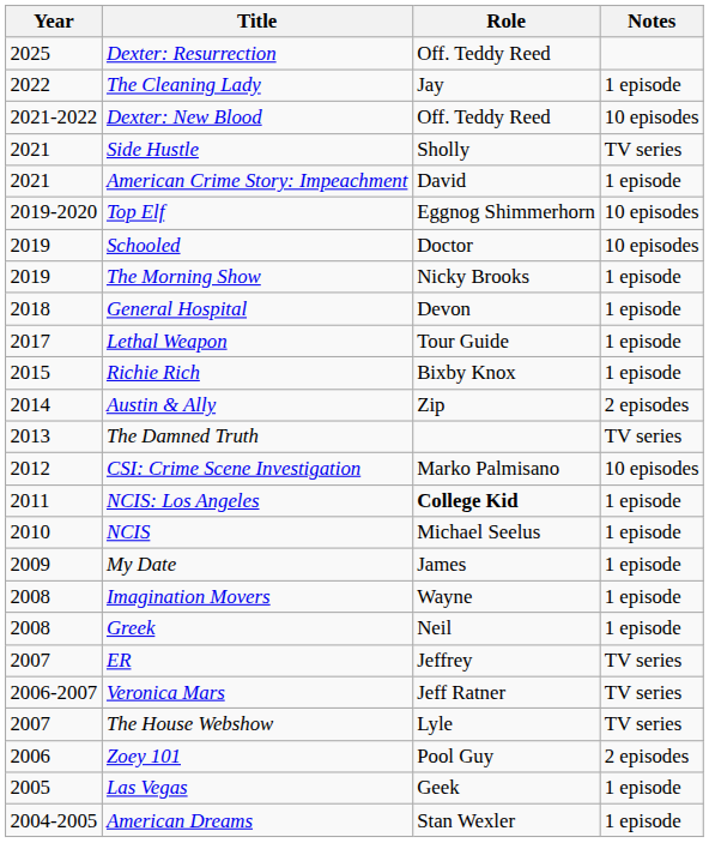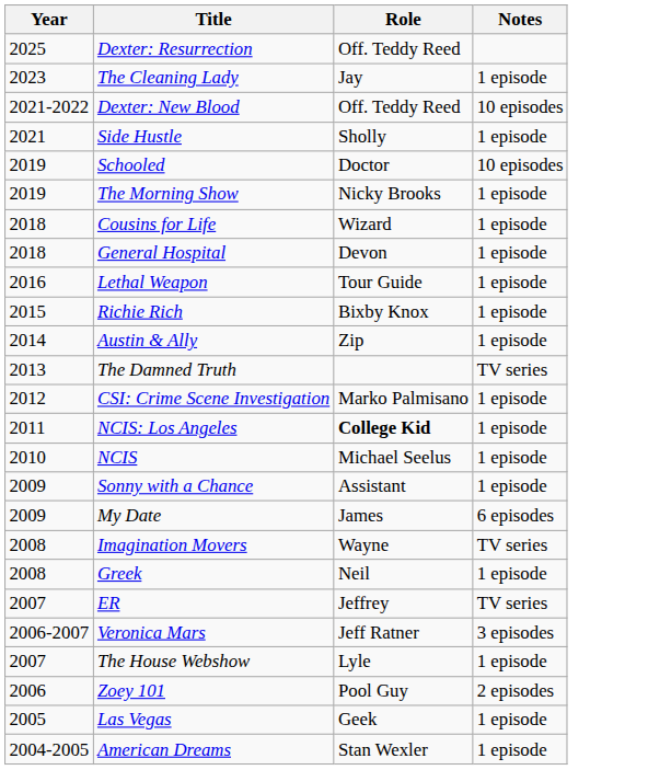The Cleaning Lady | Year: 2022 -> 2023
Side Hustle | Notes: TV series -> 1 episode
- row: 2021 | American Crime Story: Impeachment | David | 1 episode
- row: 2019-2020 | Top Elf | Eggnog Shimmerhorn | 10 episodes
+ row: 2018 | Cousins for Life | Wizard | 1 episode
Lethal Weapon | Year: 2017 -> 2016
Austin & Ally | Notes: 2 episodes -> 1 episode
CSI: Crime Scene Investigation | Notes: 10 episodes -> 1 episode
+ row: 2009 | Sonny with a Chance | Assistant | 1 episode
My Date | Notes: 1 episode -> 6 episodes
Imagination Movers | Notes: 1 episode -> TV series
Veronica Mars | Notes: TV series -> 3 episodes
The House Webshow | Notes: TV series -> 1 episode
